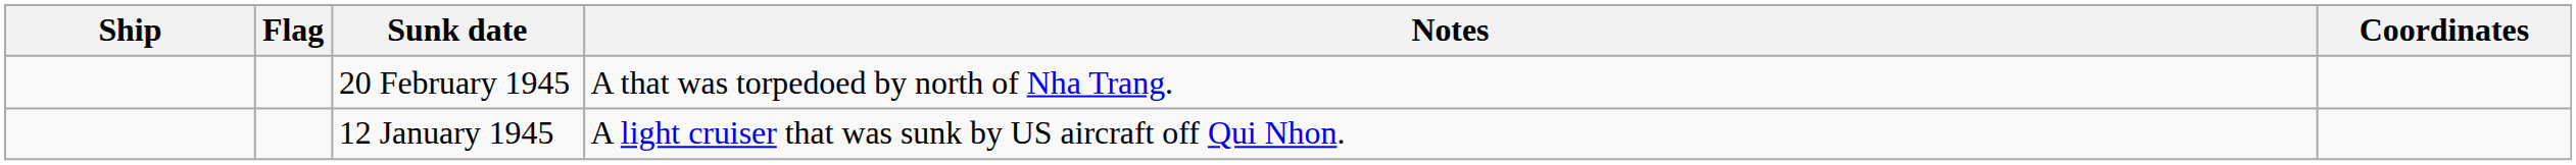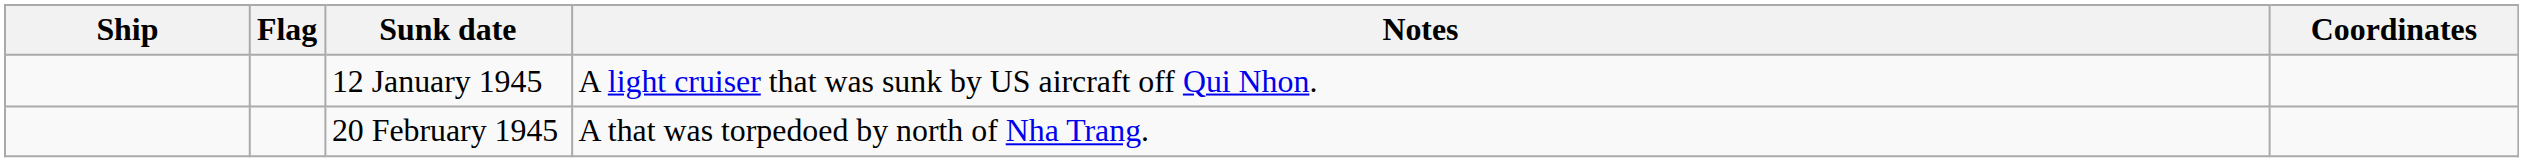rows swapped: 12 January 1945 <-> 20 February 1945
